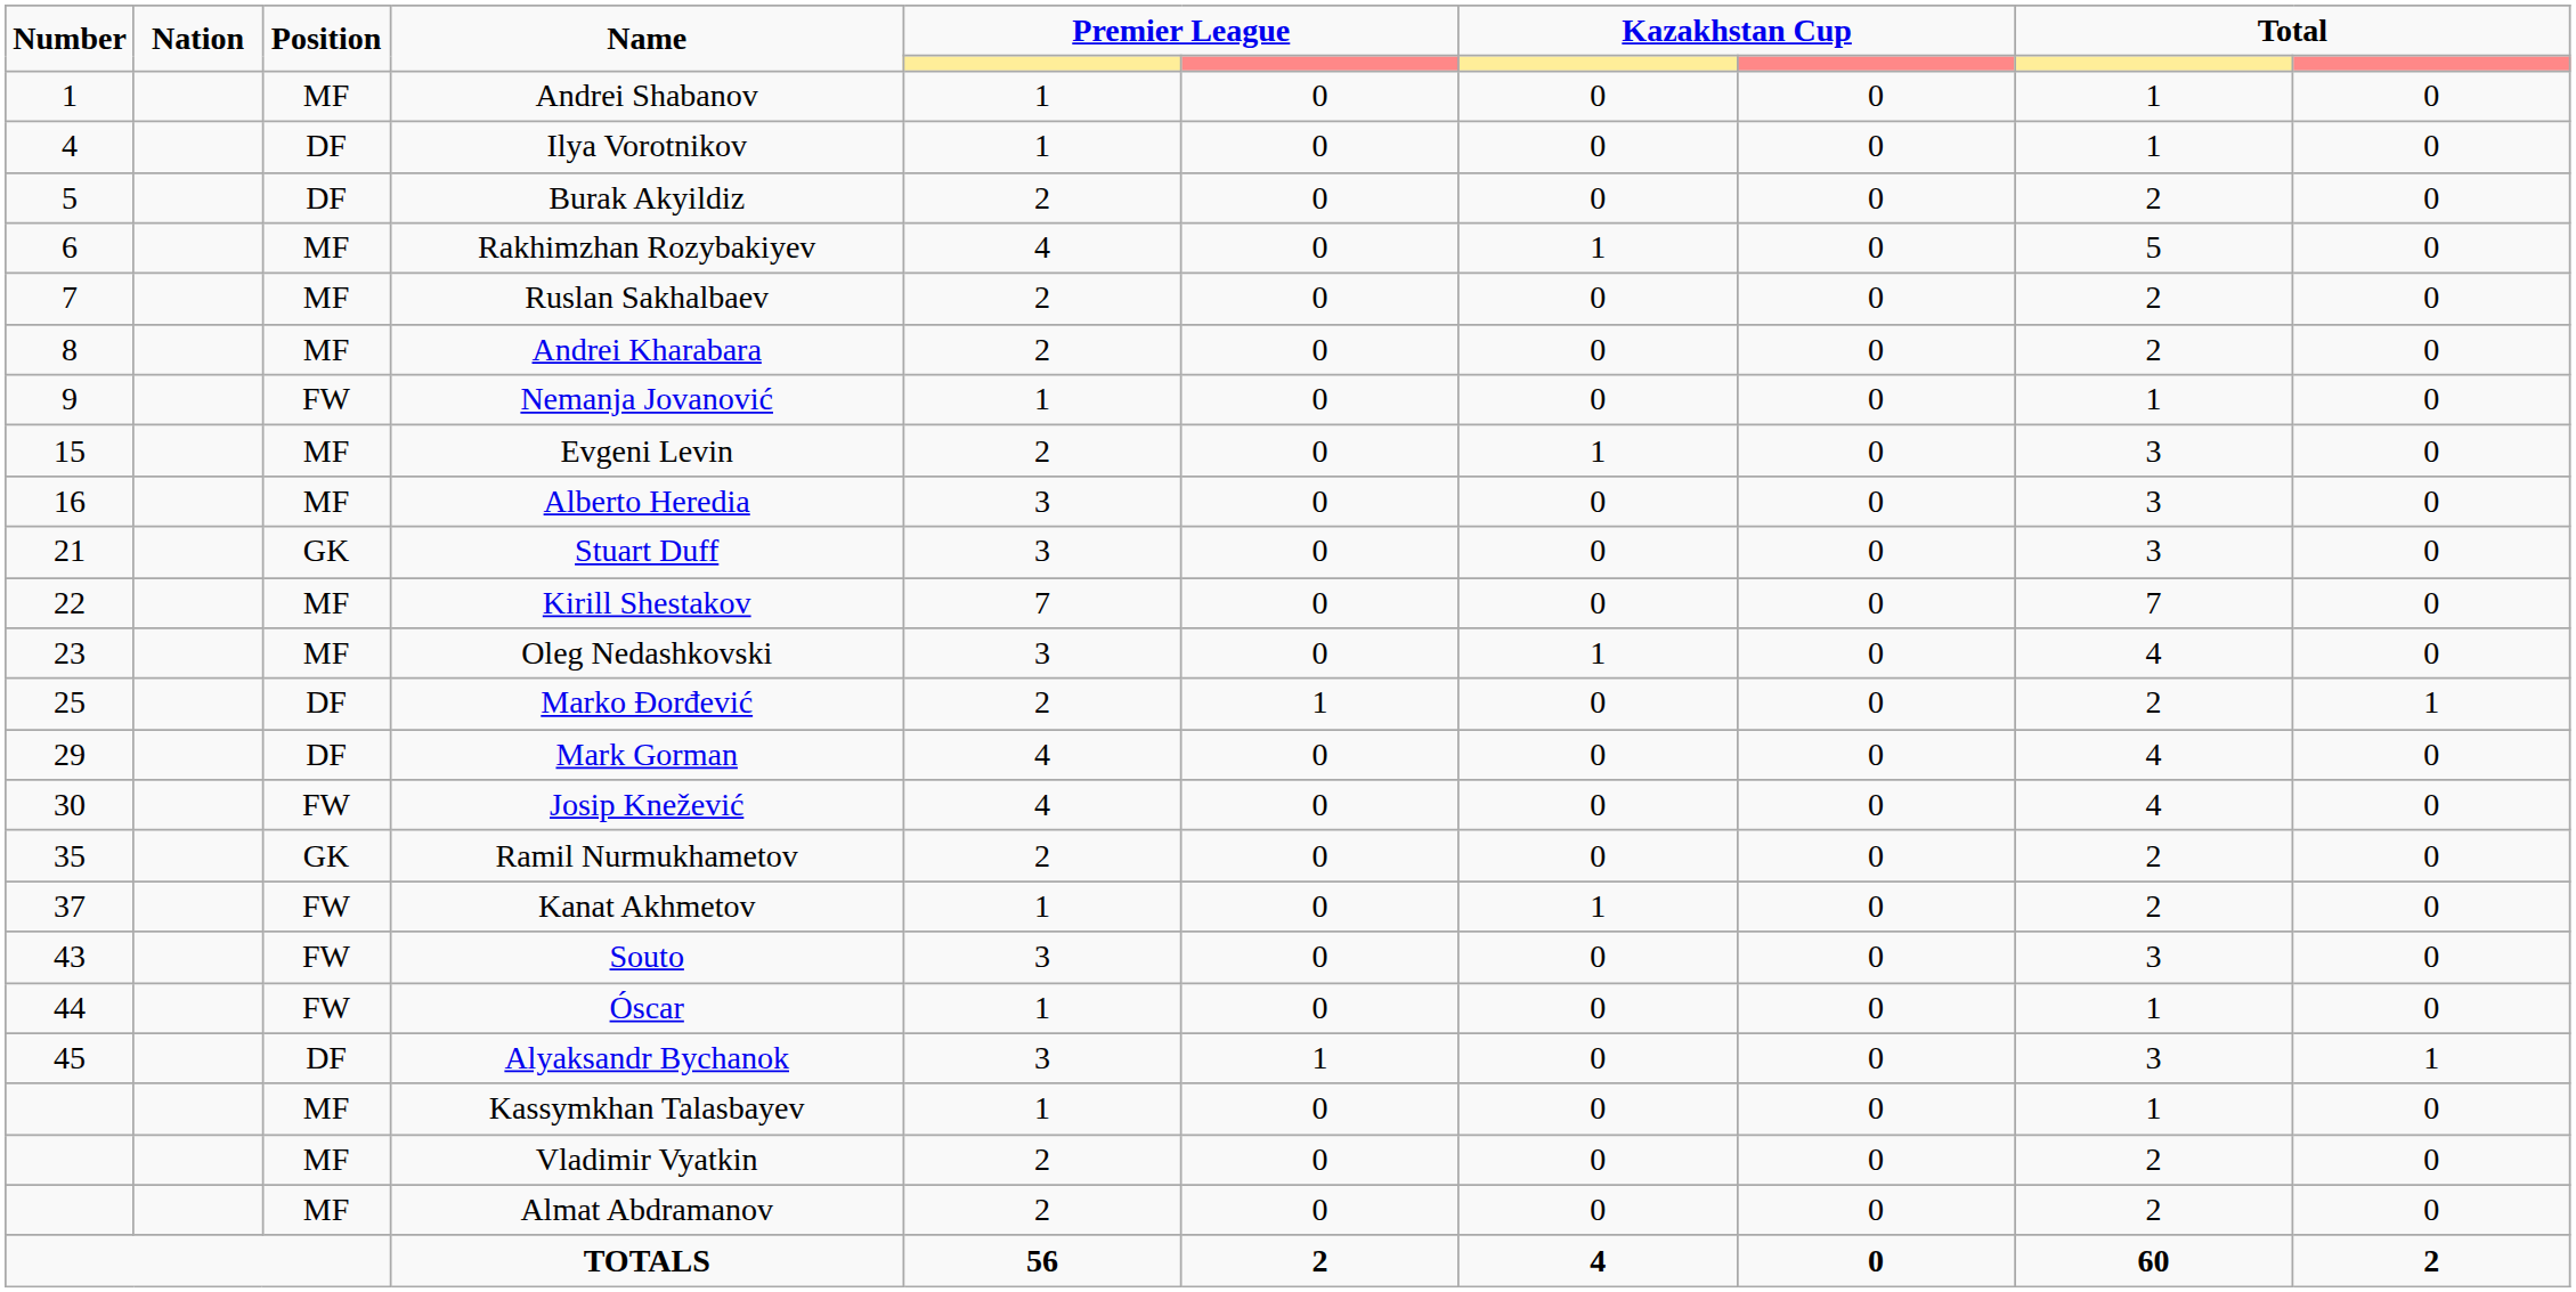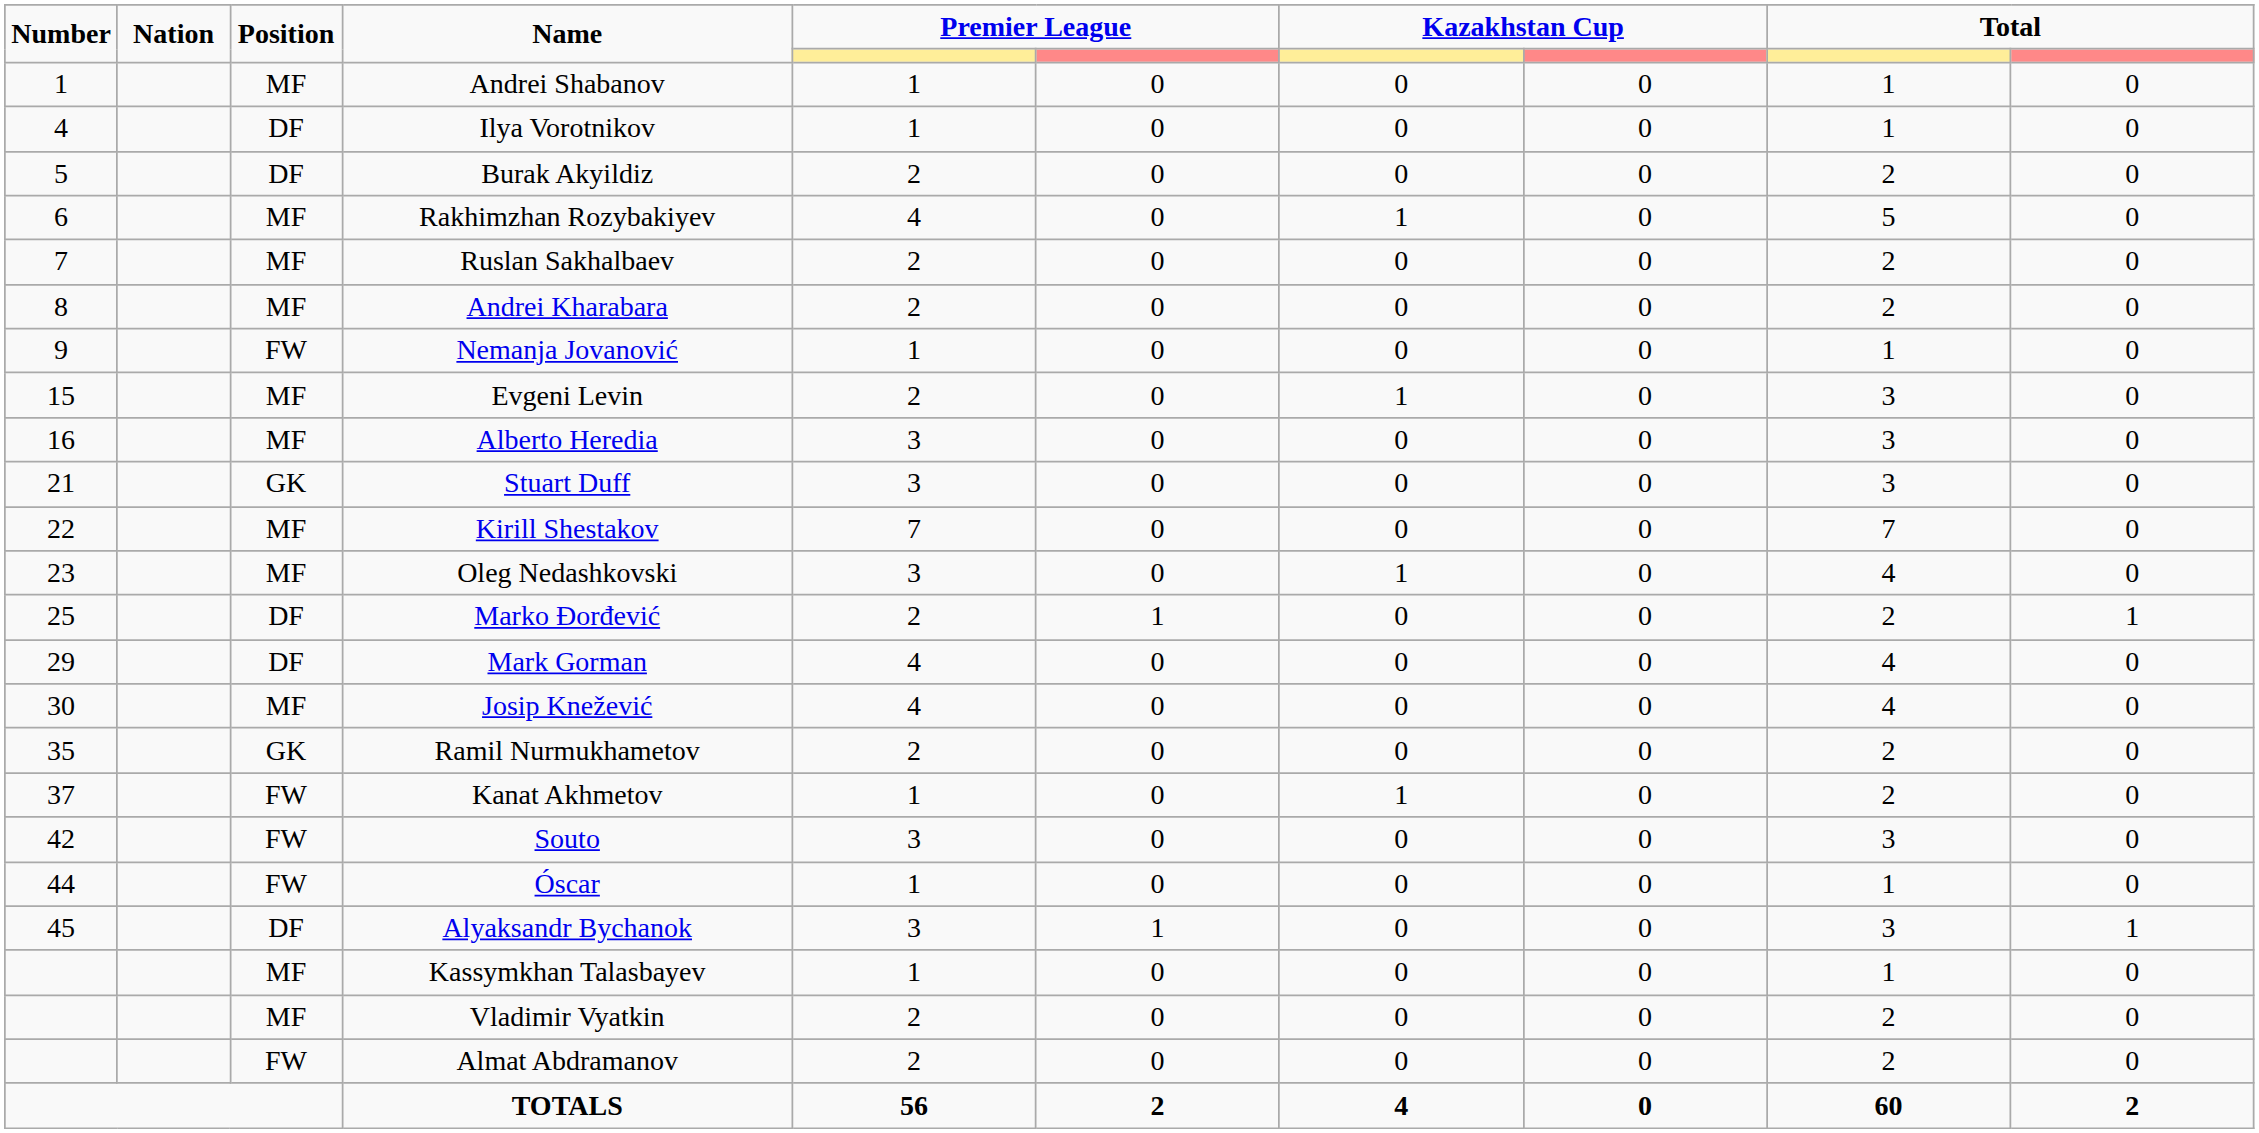Josip Knežević | Position: FW -> MF
Souto | Number: 43 -> 42
Almat Abdramanov | Position: MF -> FW
